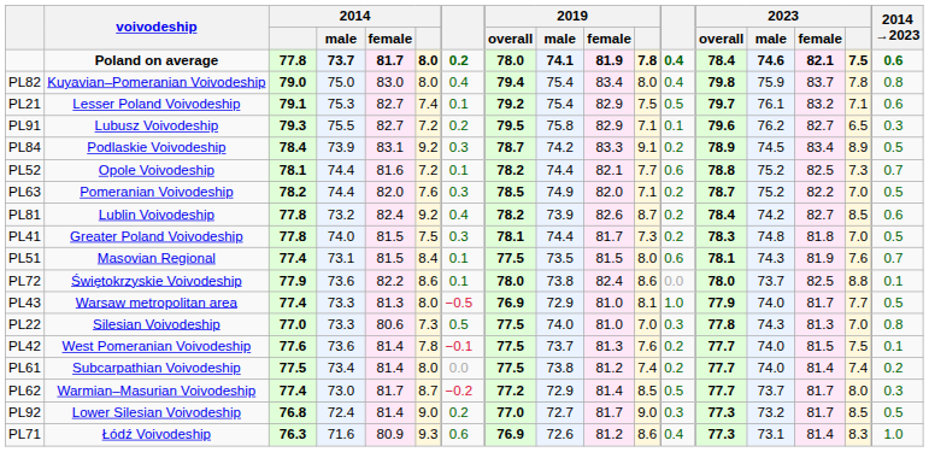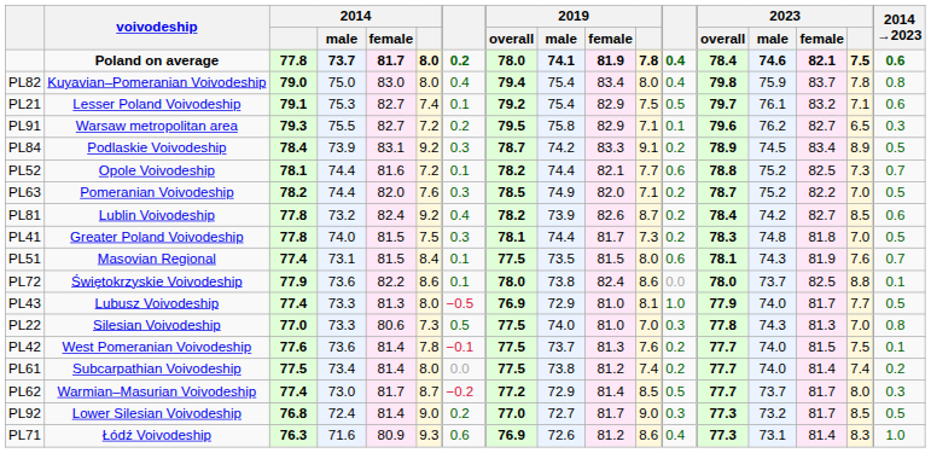PL91 | voivodeship: Lubusz Voivodeship -> Warsaw metropolitan area
PL43 | voivodeship: Warsaw metropolitan area -> Lubusz Voivodeship
